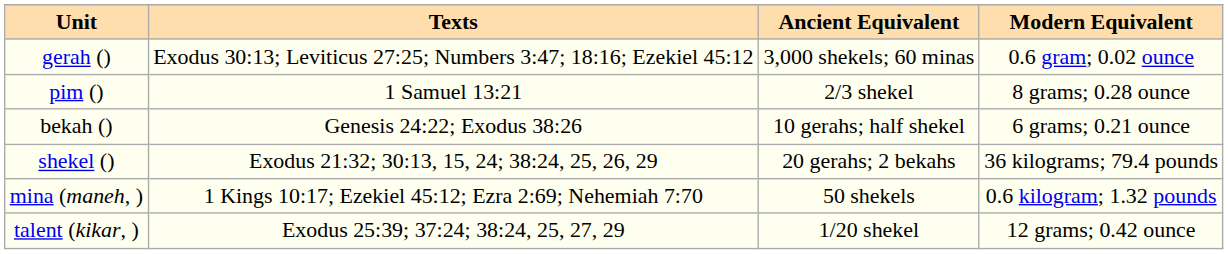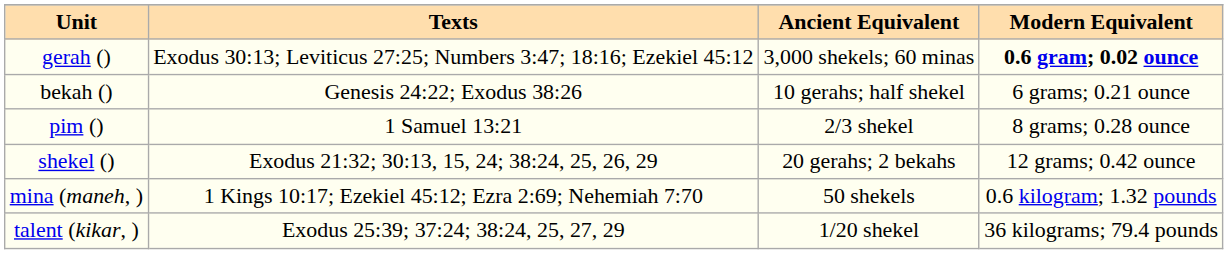gerah () | Modern Equivalent: normal -> bold
rows swapped: bekah () <-> pim ()
shekel () | Modern Equivalent: 36 kilograms; 79.4 pounds -> 12 grams; 0.42 ounce
talent (kikar, ) | Modern Equivalent: 12 grams; 0.42 ounce -> 36 kilograms; 79.4 pounds
